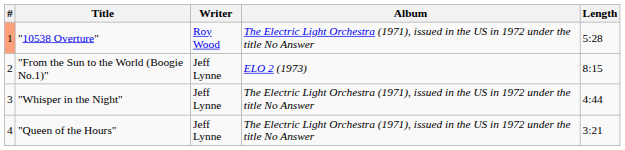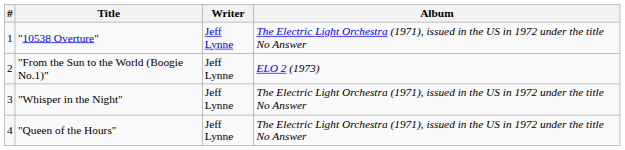- column: Length | 5:28 | 8:15 | 4:44 | 3:21
"10538 Overture" | #: lightsalmon background -> no background
"10538 Overture" | Writer: Roy Wood -> Jeff Lynne
